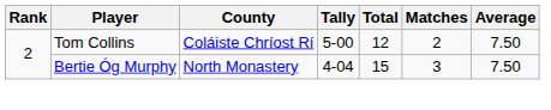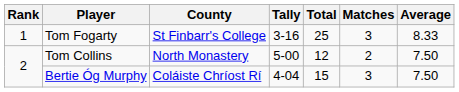+ row: 1 | Tom Fogarty | St Finbarr's College | 3-16 | 25 | 3 | 8.33
Tom Collins | County: Coláiste Chríost Rí -> North Monastery
Bertie Óg Murphy | County: North Monastery -> Coláiste Chríost Rí
